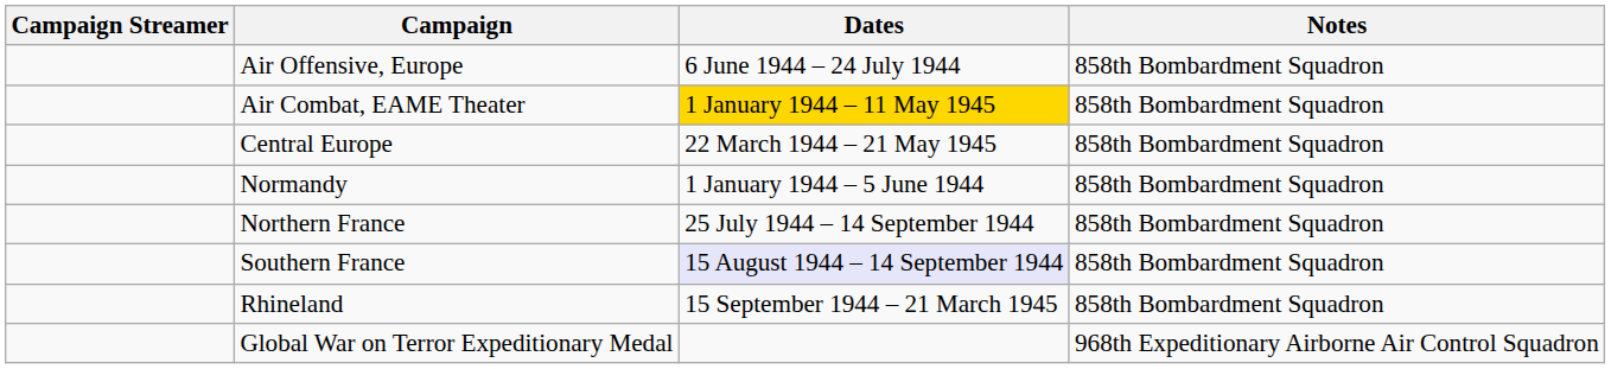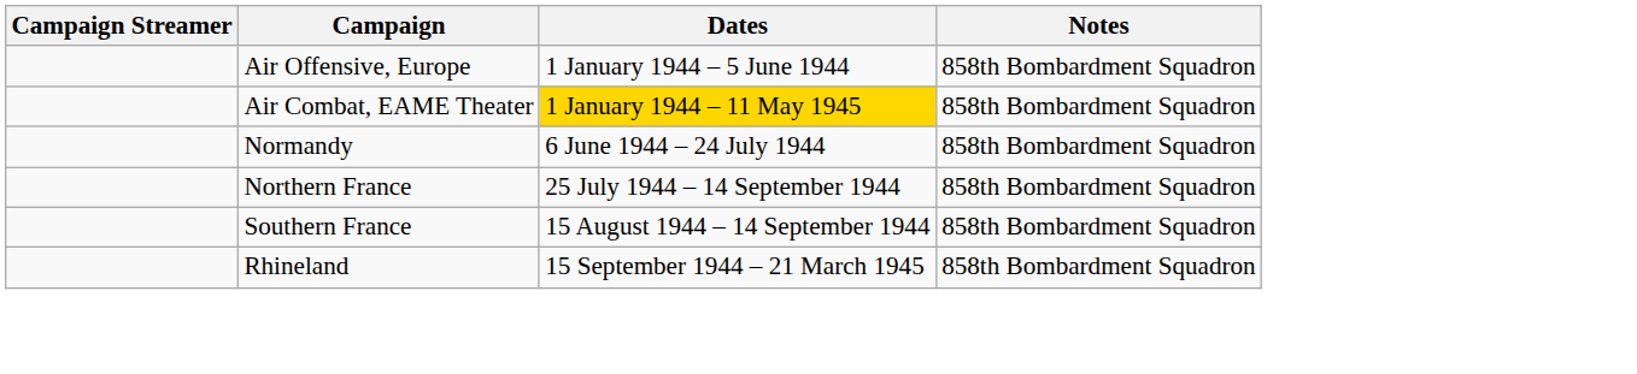Air Offensive, Europe | Dates: 6 June 1944 – 24 July 1944 -> 1 January 1944 – 5 June 1944
- row: Central Europe | 22 March 1944 – 21 May 1945 | 858th Bombardment Squadron
Normandy | Dates: 1 January 1944 – 5 June 1944 -> 6 June 1944 – 24 July 1944
Southern France | Dates: lavender background -> no background
- row: Global War on Terror Expeditionary Medal | 968th Expeditionary Airborne Air Control Squadron
